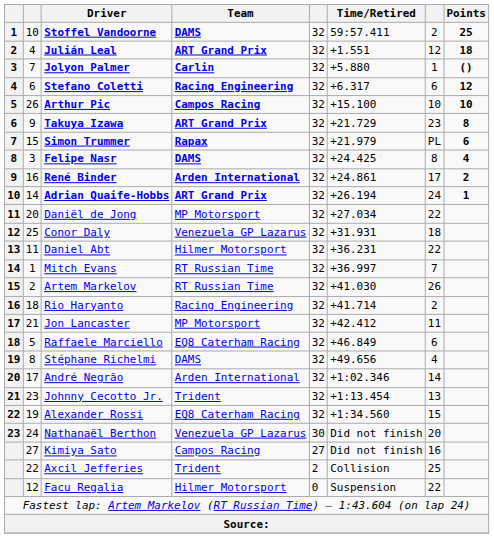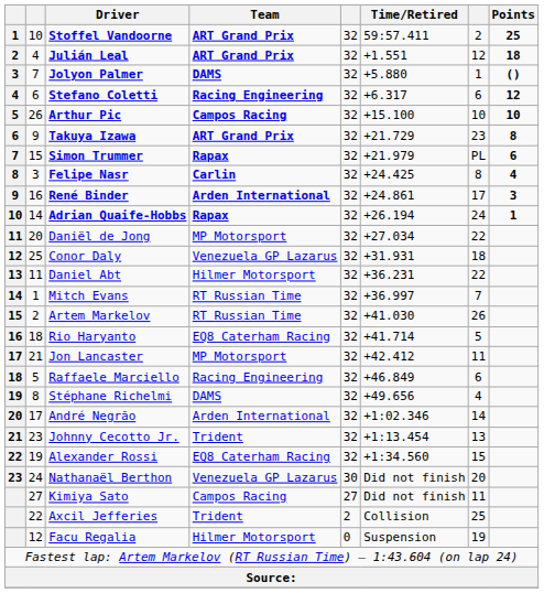Stoffel Vandoorne | Team: DAMS -> ART Grand Prix
Jolyon Palmer | Team: Carlin -> DAMS
Felipe Nasr | Team: DAMS -> Carlin
René Binder | Points: 2 -> 3
Adrian Quaife-Hobbs | Team: ART Grand Prix -> Rapax
Rio Haryanto | Team: Racing Engineering -> EQ8 Caterham Racing
Rio Haryanto | column 7: 2 -> 5
Raffaele Marciello | Team: EQ8 Caterham Racing -> Racing Engineering
Kimiya Sato | column 7: 16 -> 11
Facu Regalia | column 7: 22 -> 19
